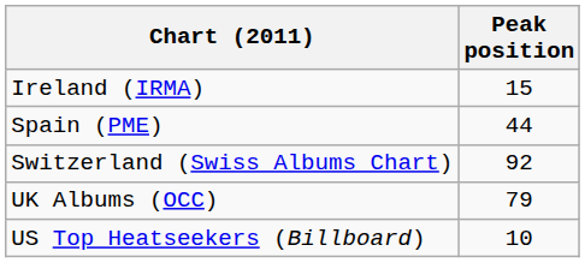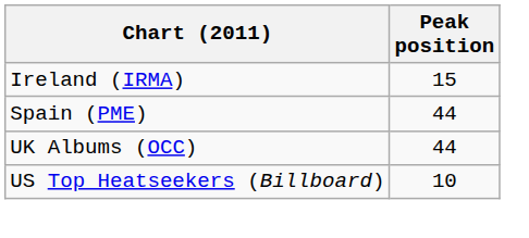- row: Switzerland (Swiss Albums Chart) | 92
UK Albums (OCC) | Peak position: 79 -> 44
